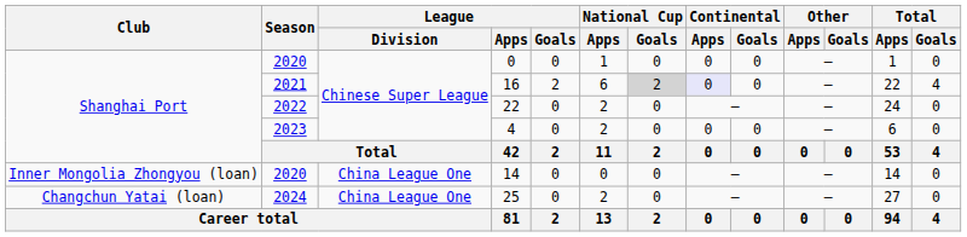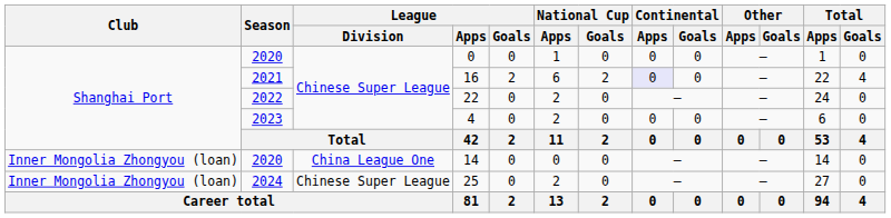16 | National Cup / Goals: lightgrey background -> no background
25 | Club: Changchun Yatai (loan) -> Inner Mongolia Zhongyou (loan)
25 | League / Division: China League One -> Chinese Super League
